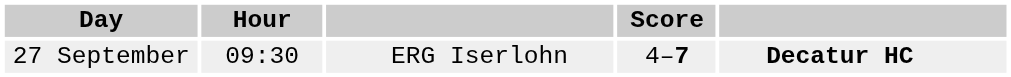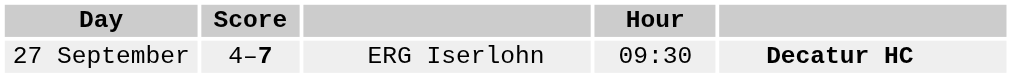columns swapped: Hour <-> Score
